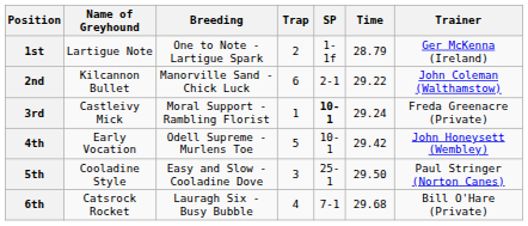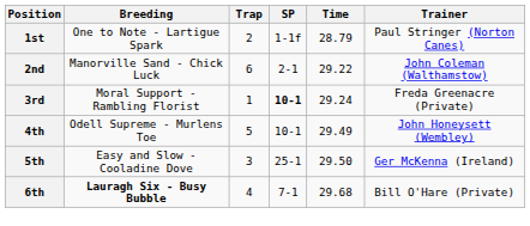- column: Name of Greyhound | Lartigue Note | Kilcannon Bullet | Castleivy Mick | Early Vocation | Cooladine Style | Catsrock Rocket
1st | Trainer: Ger McKenna (Ireland) -> Paul Stringer (Norton Canes)
4th | Time: 29.42 -> 29.49
5th | Trainer: Paul Stringer (Norton Canes) -> Ger McKenna (Ireland)
6th | Breeding: normal -> bold
